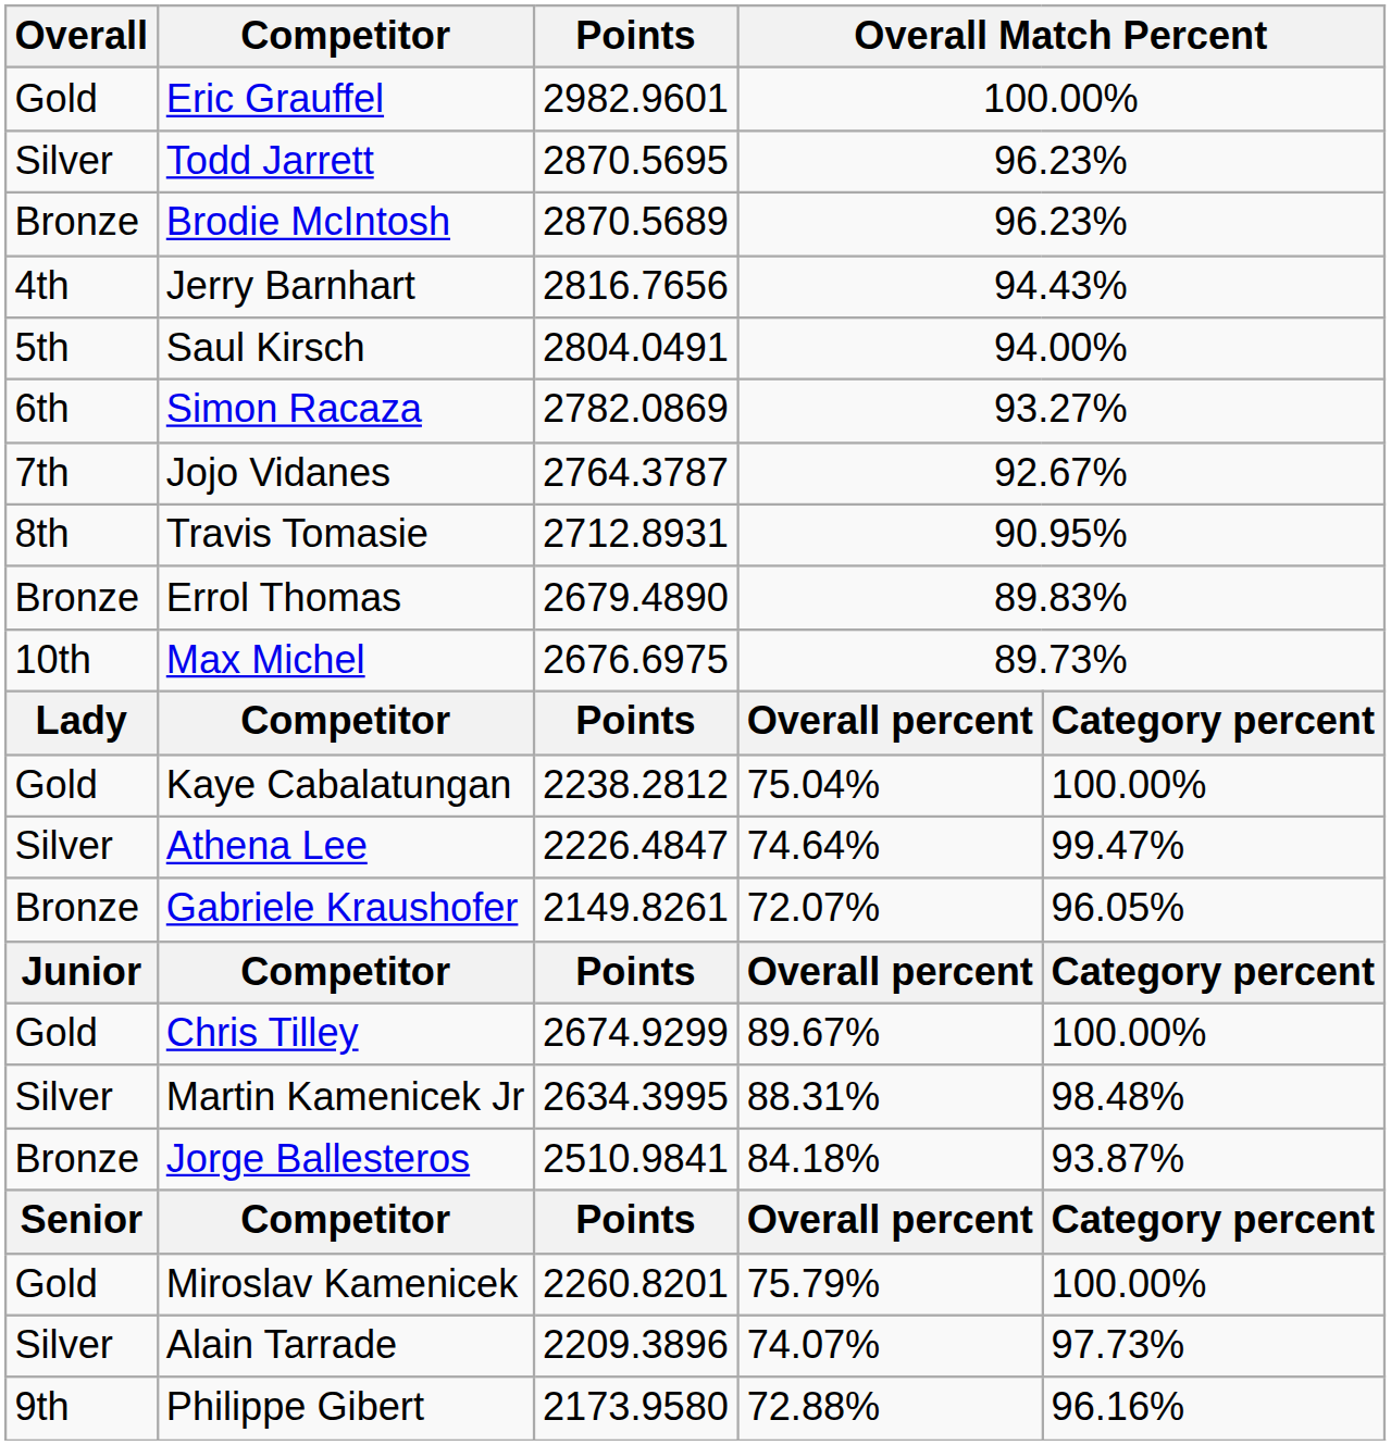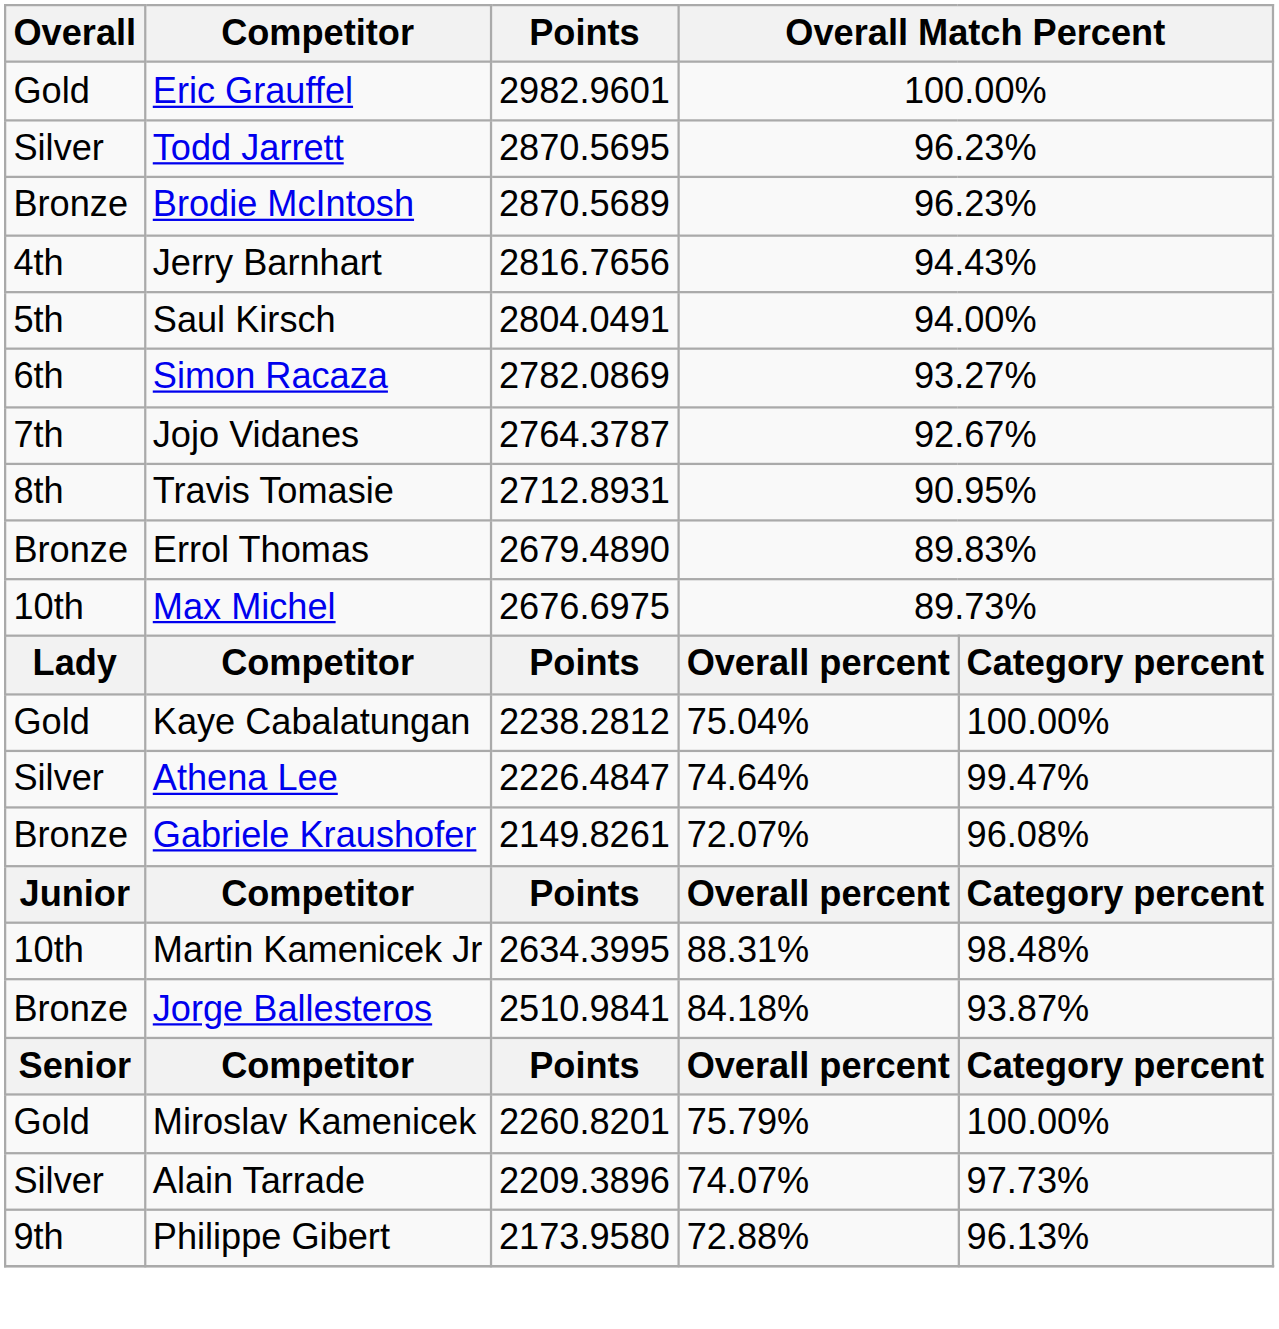Gabriele Kraushofer | column 5: 96.05% -> 96.08%
- row: Gold | Chris Tilley | 2674.9299 | 89.67% | 100.00%
Martin Kamenicek Jr | Overall: Silver -> 10th
Philippe Gibert | column 5: 96.16% -> 96.13%
